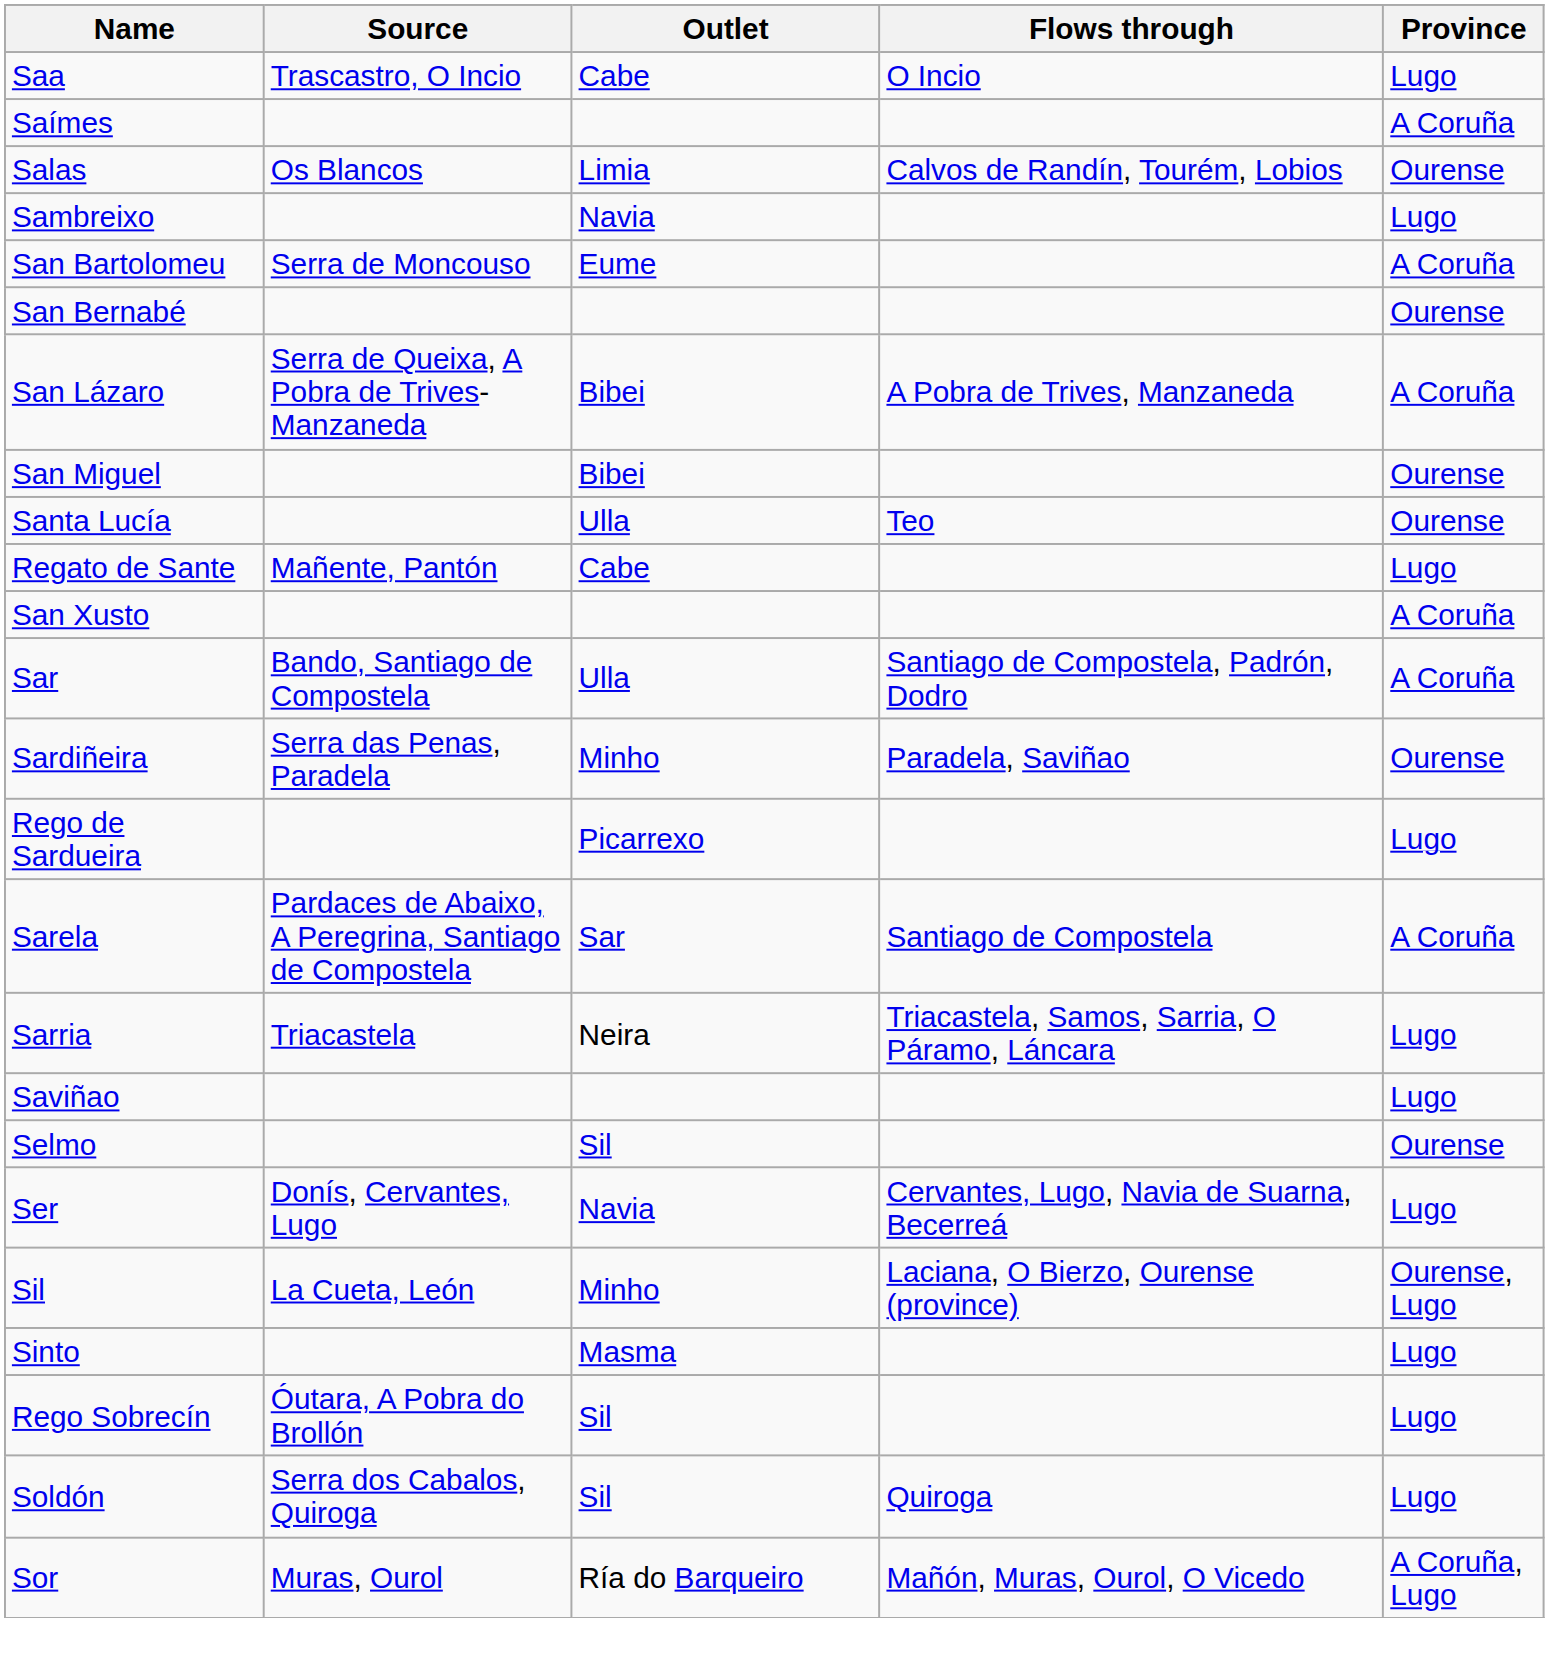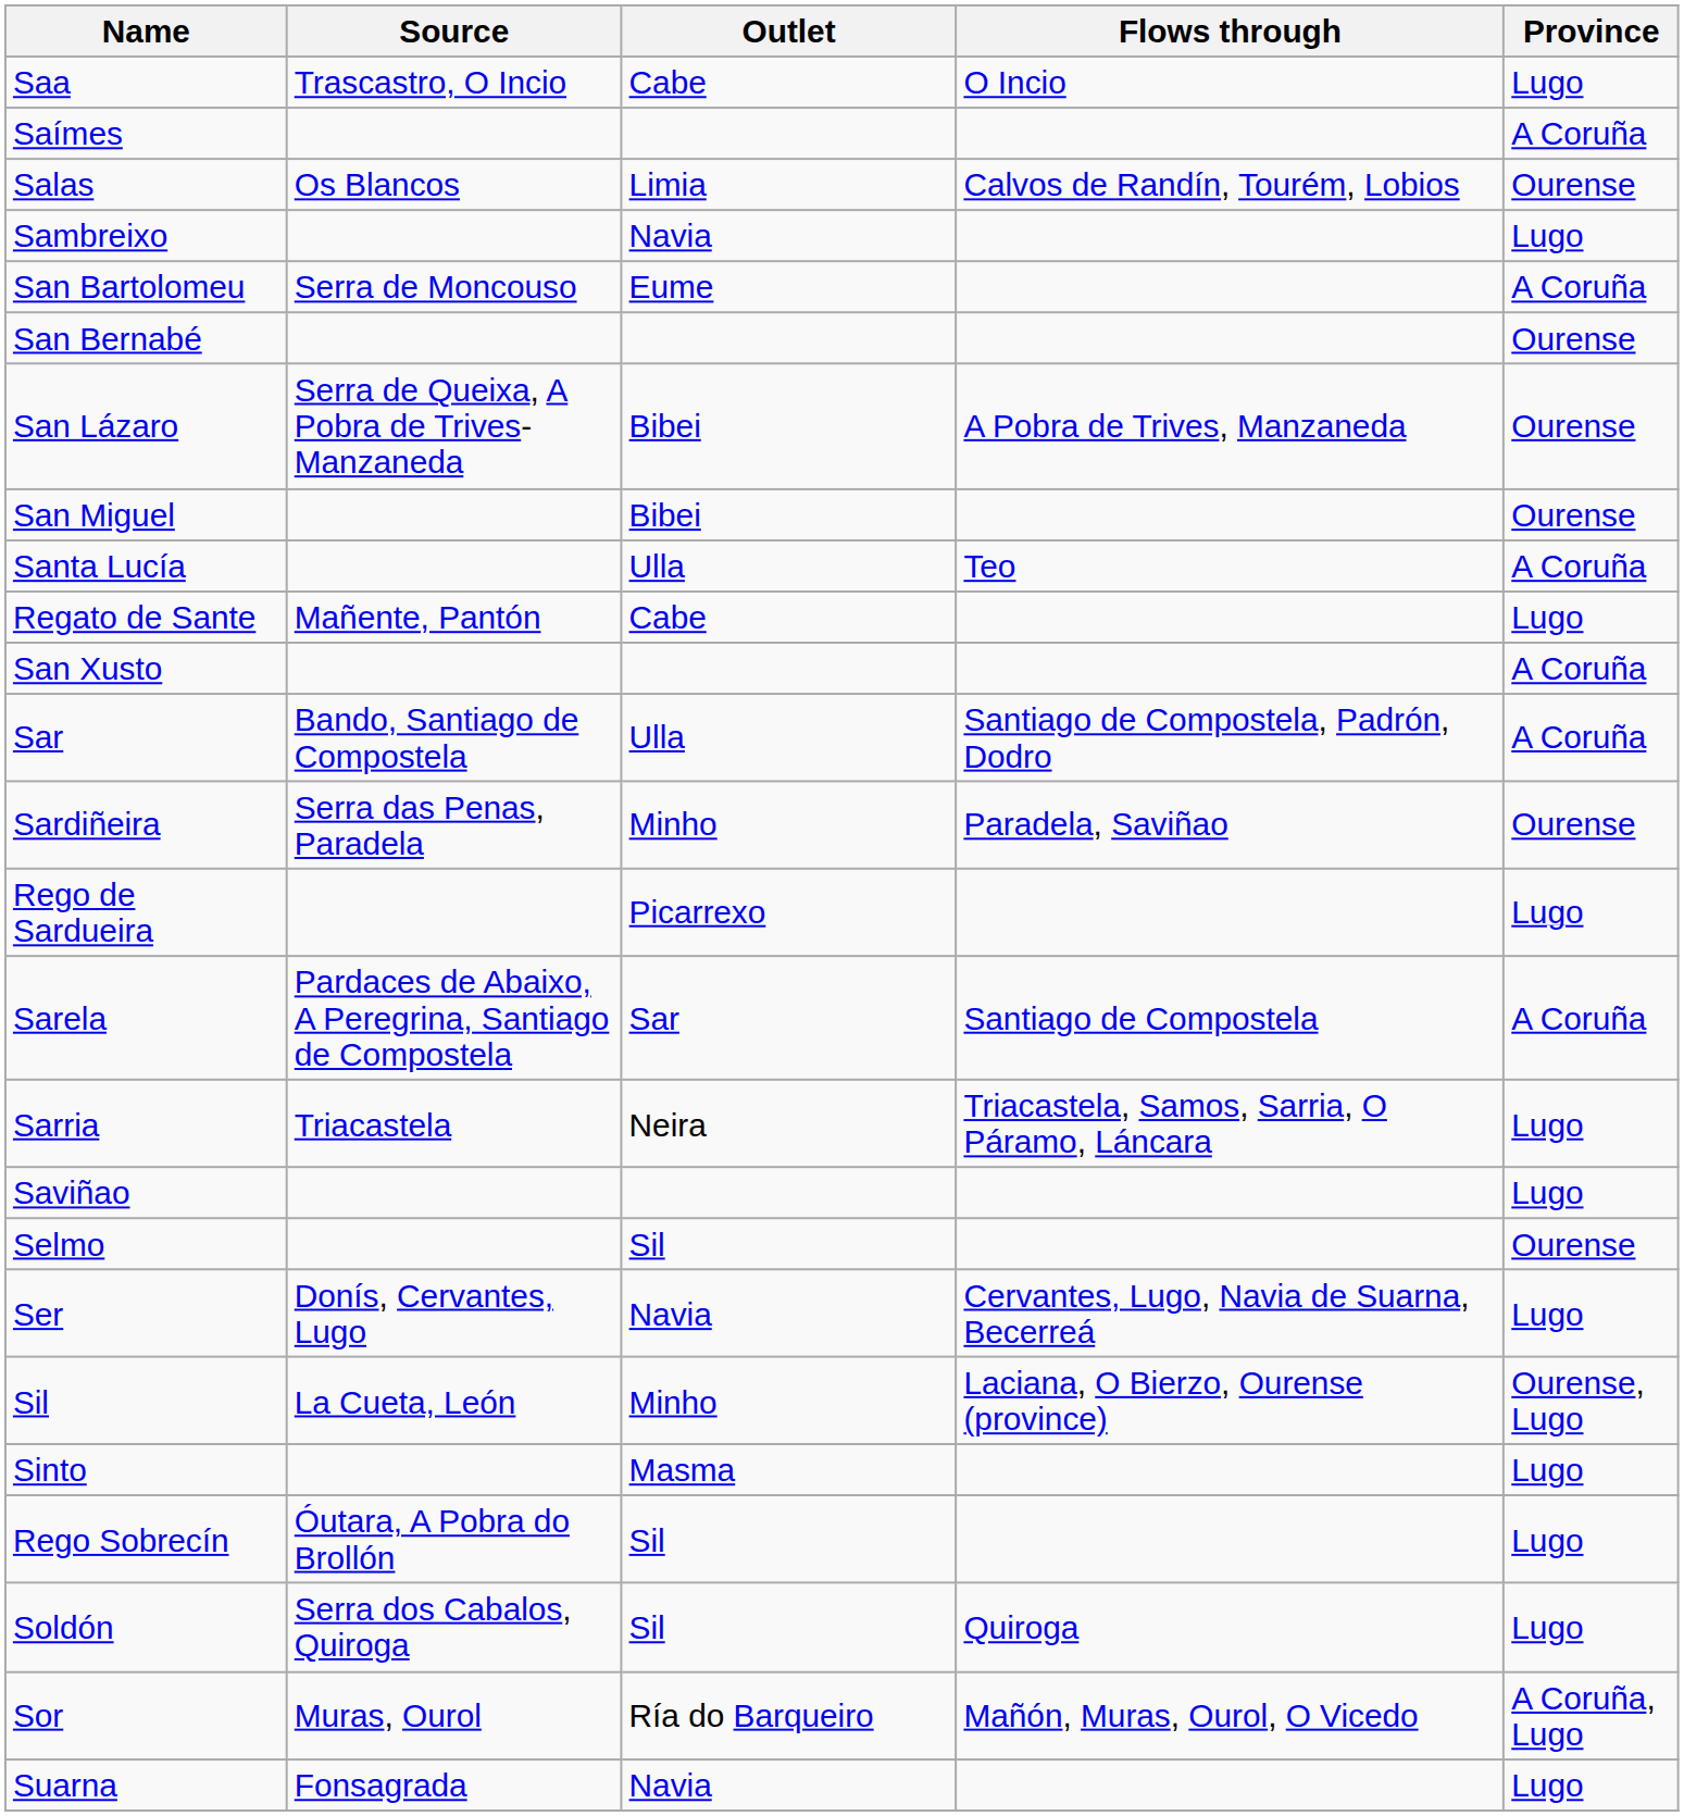San Lázaro | Province: A Coruña -> Ourense
Santa Lucía | Province: Ourense -> A Coruña
+ row: Suarna | Fonsagrada | Navia | Lugo
